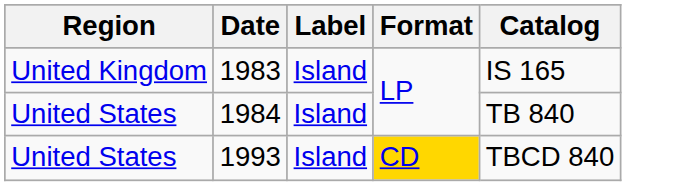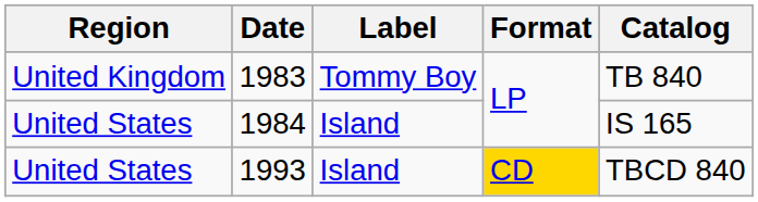1983 | Label: Island -> Tommy Boy
1983 | Catalog: IS 165 -> TB 840
1984 | Catalog: TB 840 -> IS 165
